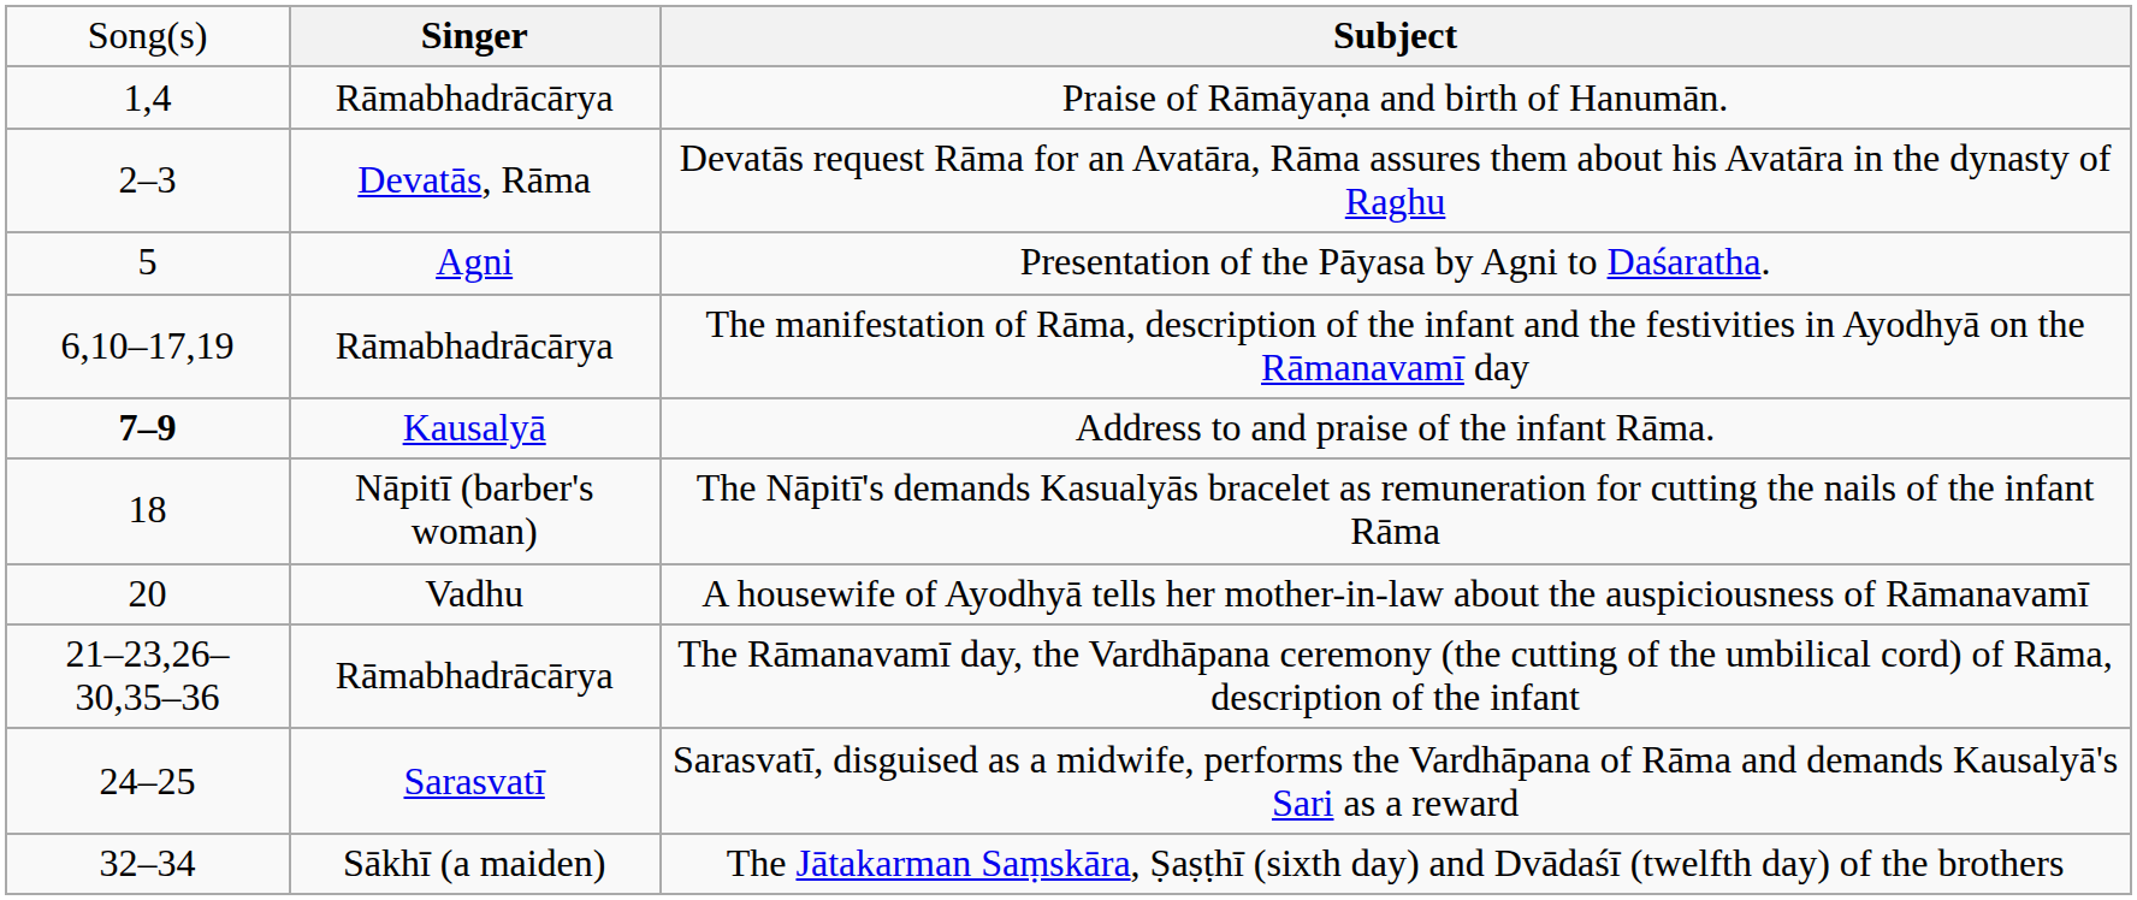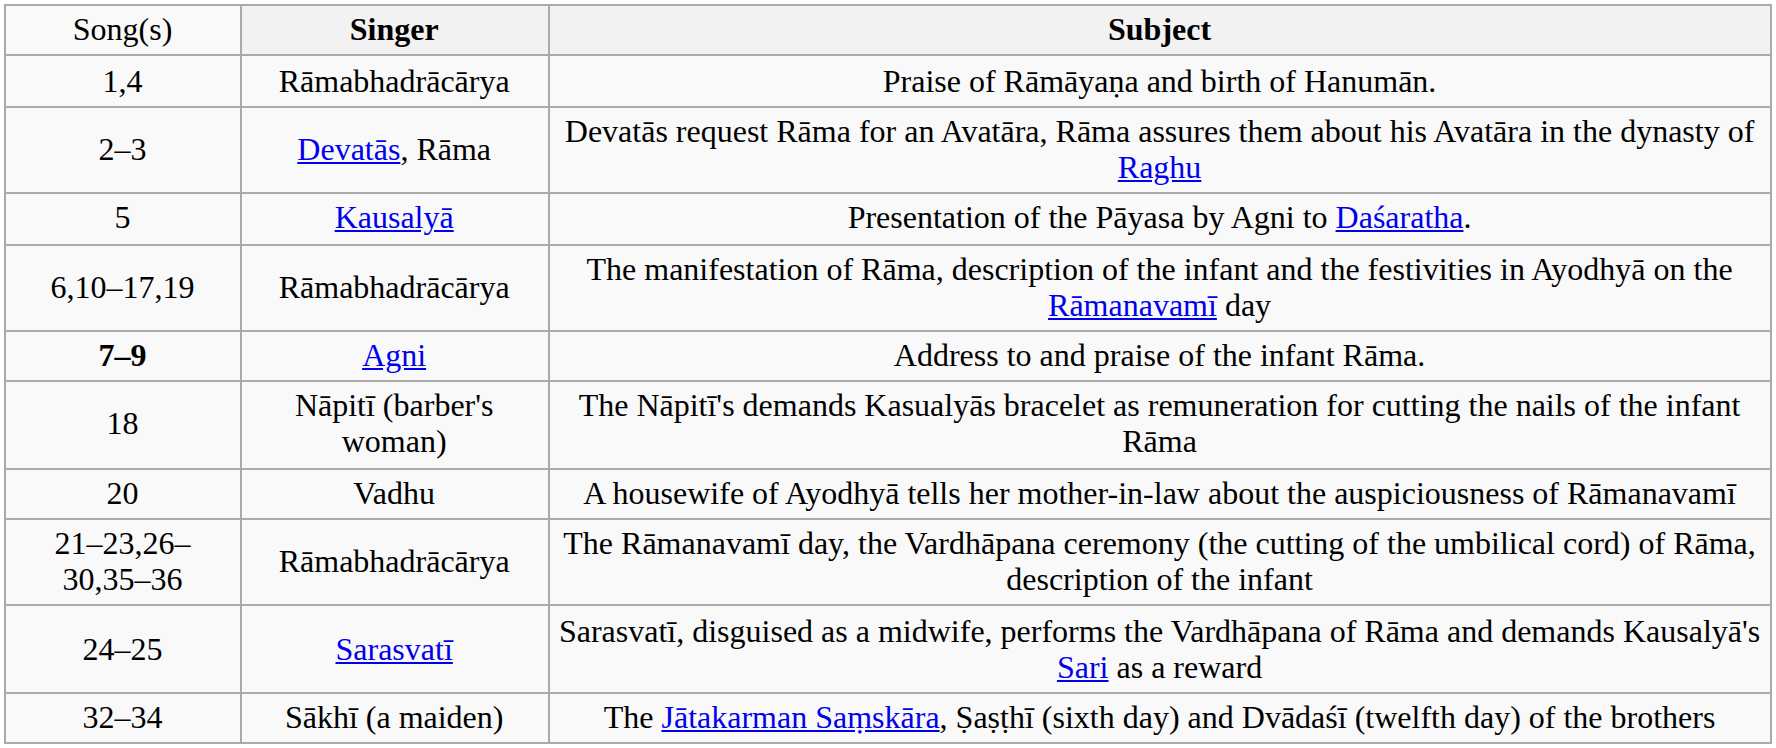Presentation of the Pāyasa by Agni to Daśaratha. | column 2: Agni -> Kausalyā
Address to and praise of the infant Rāma. | column 2: Kausalyā -> Agni
